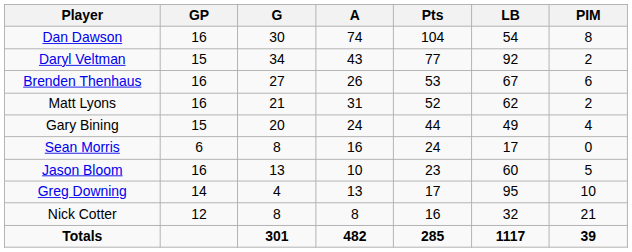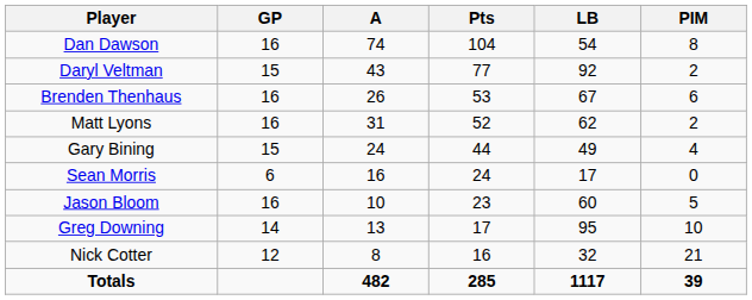- column: G | 30 | 34 | 27 | 21 | 20 | 8 | 13 | 4 | 8 | 301
